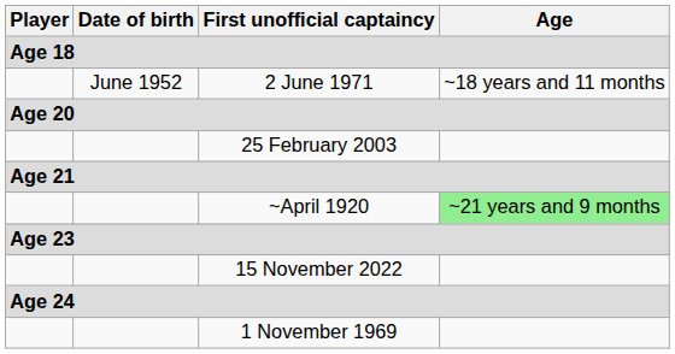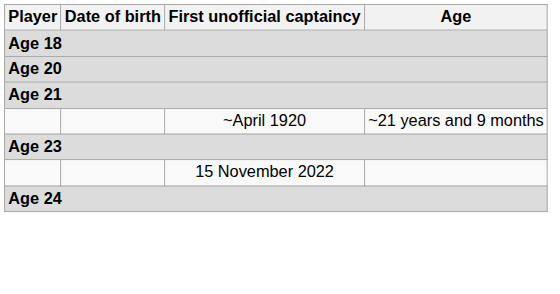- row: June 1952 | 2 June 1971 | ~18 years and 11 months
- row: 25 February 2003
~April 1920 | Age: lightgreen background -> no background
- row: 1 November 1969
